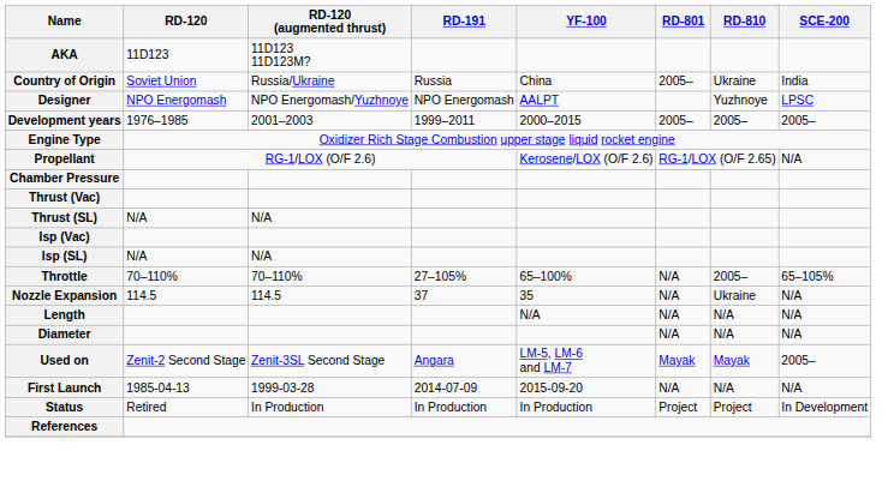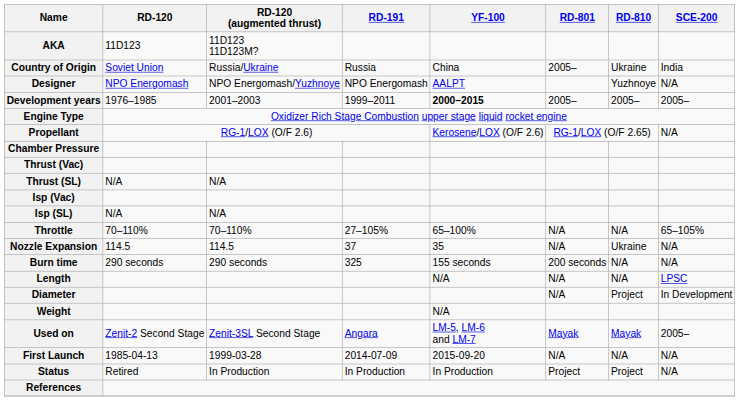Designer | SCE-200: LPSC -> N/A
Development years | YF-100: normal -> bold
Throttle | RD-810: 2005– -> N/A
+ row: Burn time | 290 seconds | 290 seconds | 325 | 155 seconds | 200 seconds | N/A | N/A
Length | SCE-200: N/A -> LPSC
Diameter | RD-810: N/A -> Project
Diameter | SCE-200: N/A -> In Development
+ row: Weight | N/A
Status | SCE-200: In Development -> N/A
